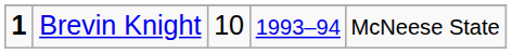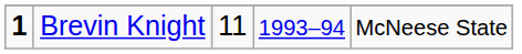Brevin Knight | column 3: 10 -> 11
